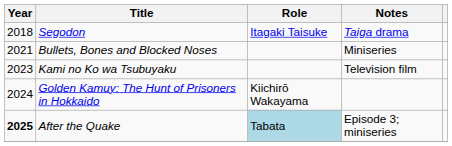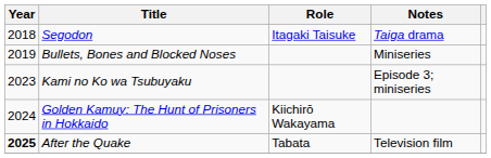Bullets, Bones and Blocked Noses | Year: 2021 -> 2019
Kami no Ko wa Tsubuyaku | Notes: Television film -> Episode 3; miniseries
After the Quake | Role: lightblue background -> no background
After the Quake | Notes: Episode 3; miniseries -> Television film
